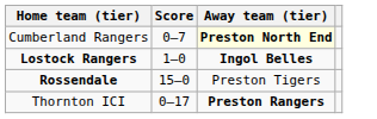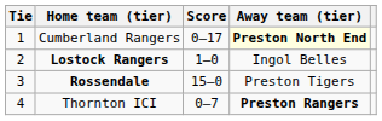+ column: Tie | 1 | 2 | 3 | 4
Cumberland Rangers | Score: 0–7 -> 0–17
Lostock Rangers | Away team (tier): bold -> normal
Thornton ICI | Score: 0–17 -> 0–7
